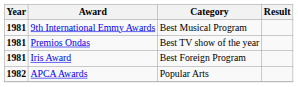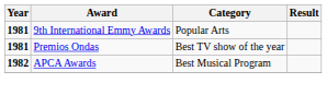9th International Emmy Awards | Category: Best Musical Program -> Popular Arts
- row: 1981 | Iris Award | Best Foreign Program
APCA Awards | Category: Popular Arts -> Best Musical Program
